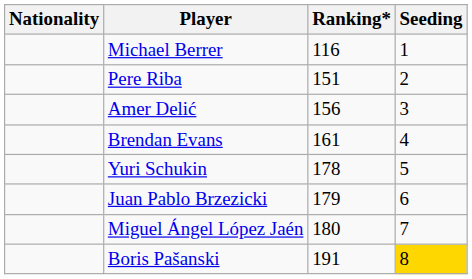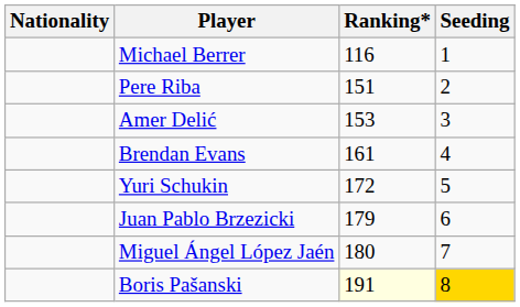Amer Delić | Ranking*: 156 -> 153
Yuri Schukin | Ranking*: 178 -> 172
Boris Pašanski | Ranking*: no background -> lightyellow background
